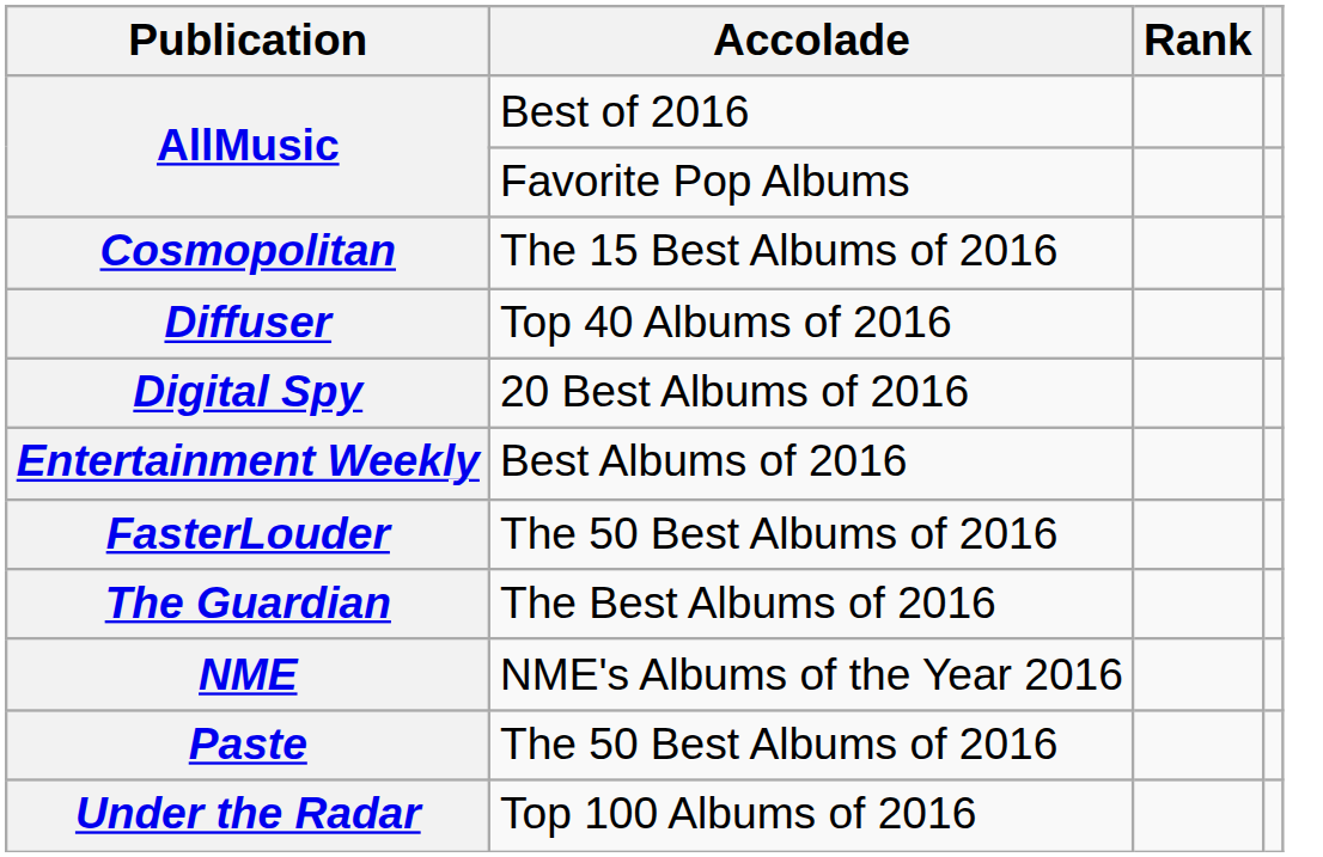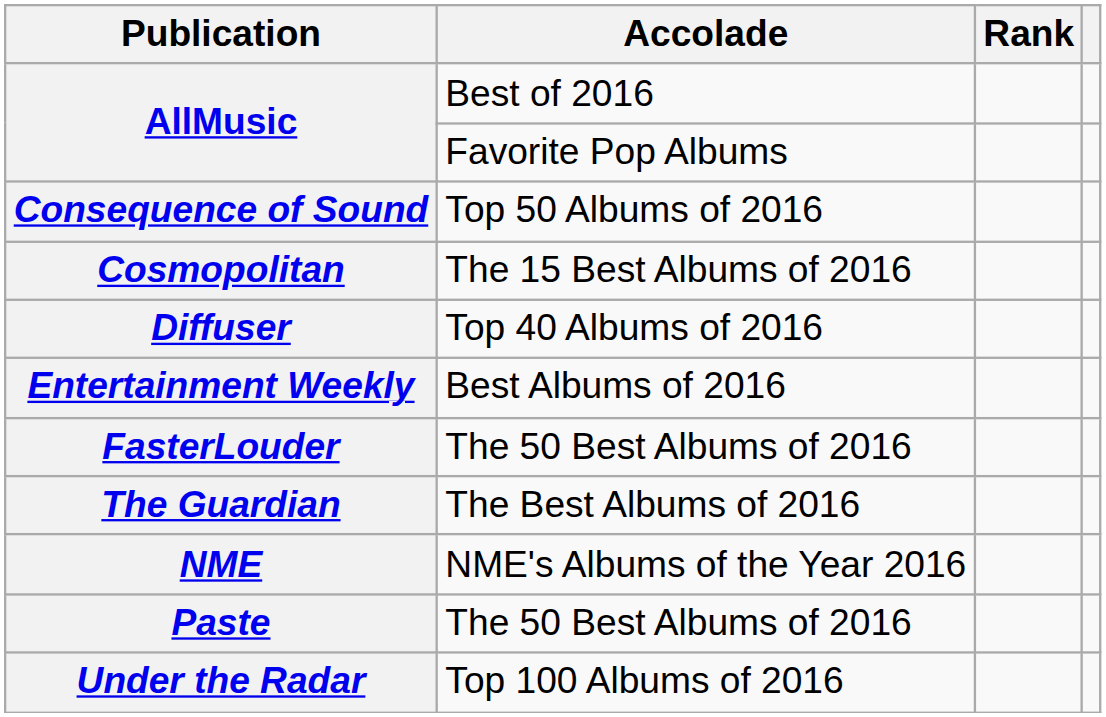+ row: Consequence of Sound | Top 50 Albums of 2016
- row: Digital Spy | 20 Best Albums of 2016
